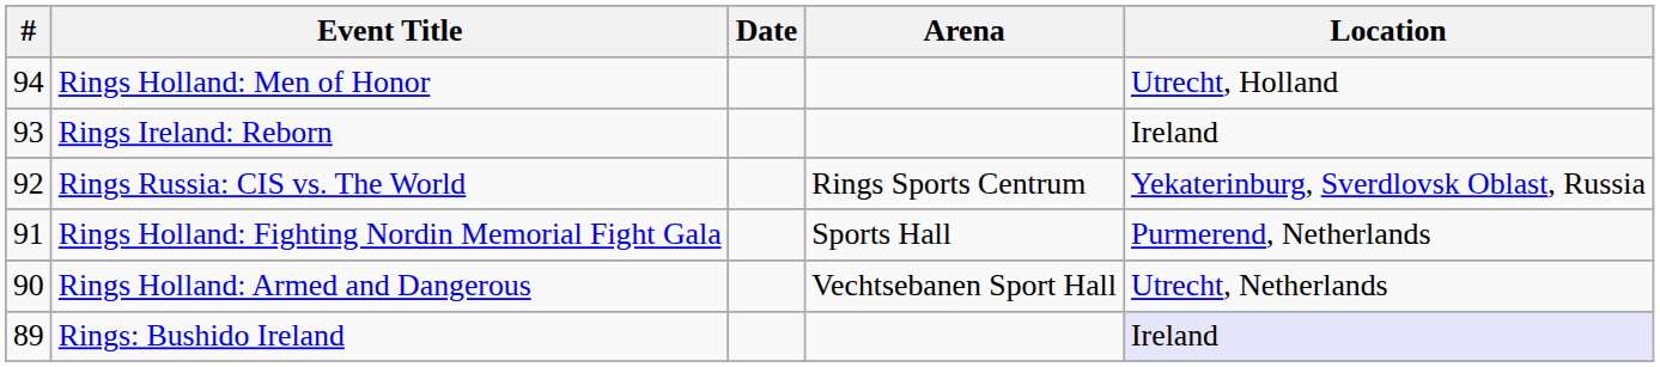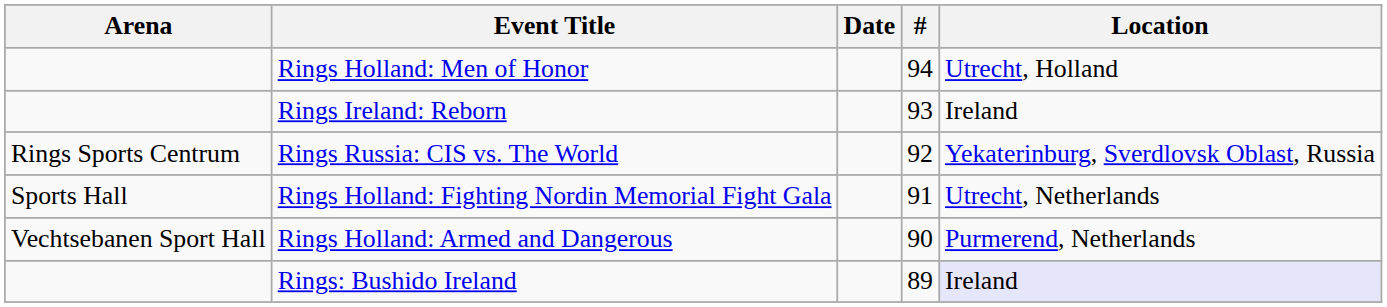columns swapped: # <-> Arena
Rings Holland: Fighting Nordin Memorial Fight Gala | Location: Purmerend, Netherlands -> Utrecht, Netherlands
Rings Holland: Armed and Dangerous | Location: Utrecht, Netherlands -> Purmerend, Netherlands
